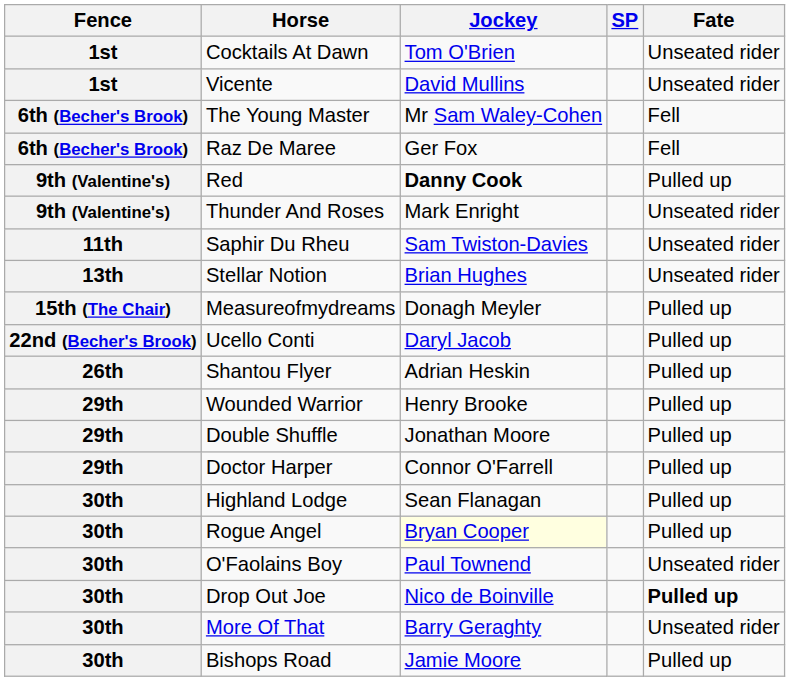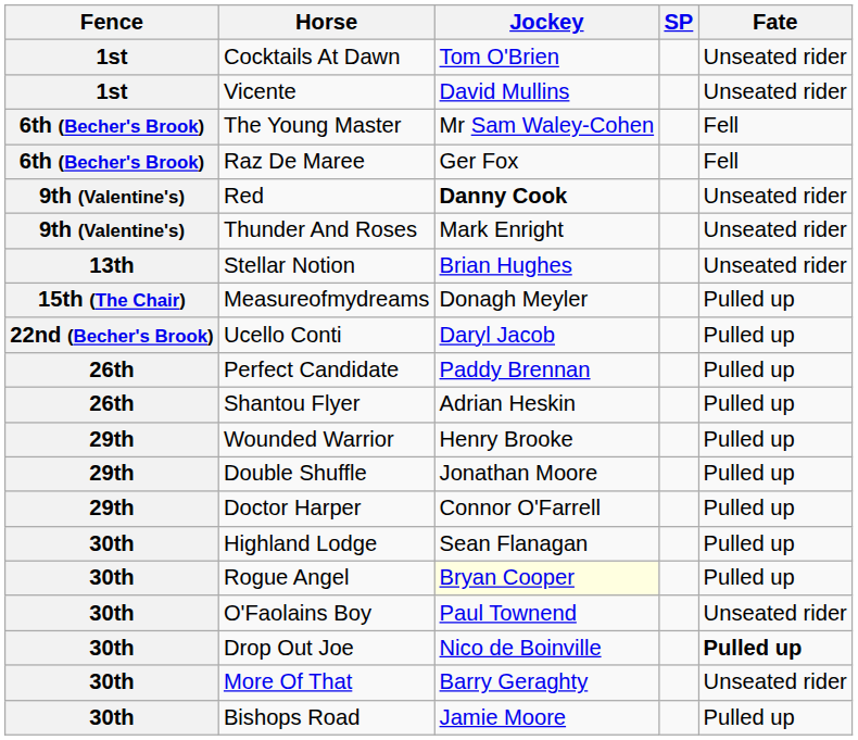Red | Fate: Pulled up -> Unseated rider
- row: 11th | Saphir Du Rheu | Sam Twiston-Davies | Unseated rider
+ row: 26th | Perfect Candidate | Paddy Brennan | Pulled up
